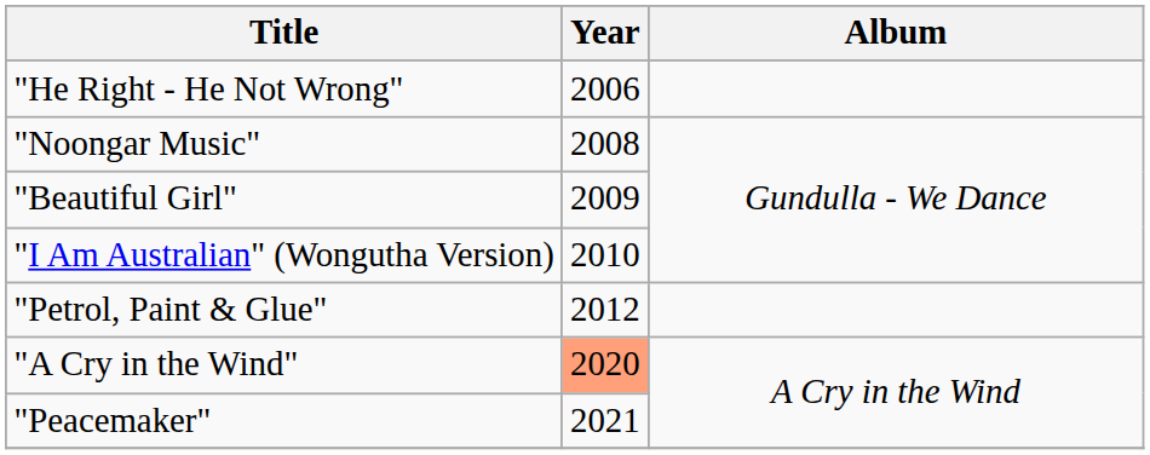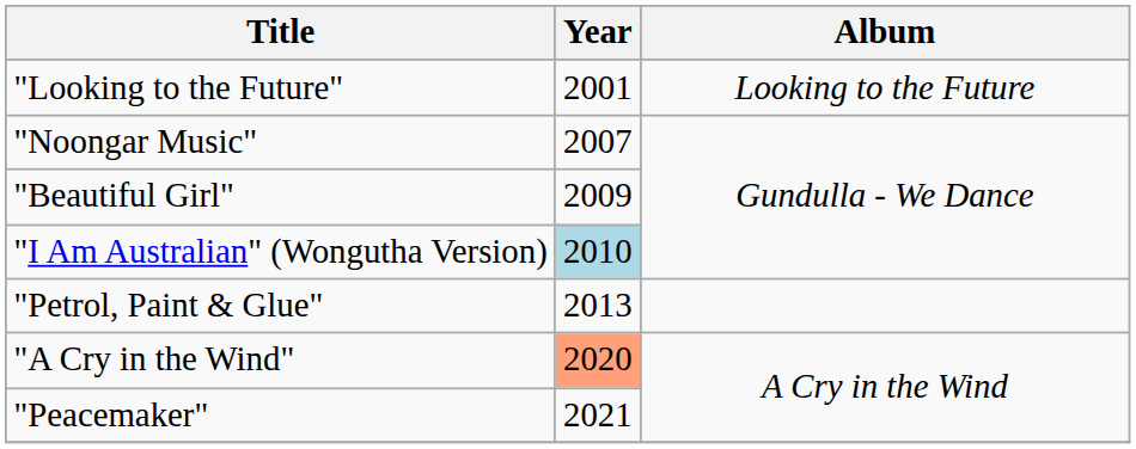+ row: "Looking to the Future" | 2001 | Looking to the Future
- row: "He Right - He Not Wrong" | 2006
"Noongar Music" | Year: 2008 -> 2007
"I Am Australian" (Wongutha Version) | Year: no background -> lightblue background
"Petrol, Paint & Glue" | Year: 2012 -> 2013
